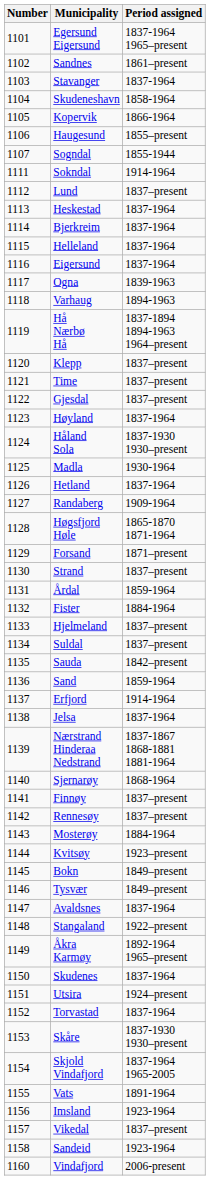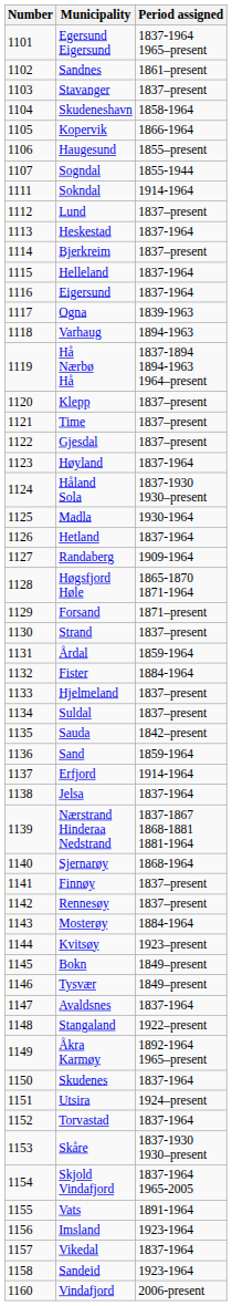Stavanger | Period assigned: 1837-1964 -> 1837–present
Bjerkreim | Period assigned: 1837-1964 -> 1837–present
Vikedal | Period assigned: 1837–present -> 1837-1964
